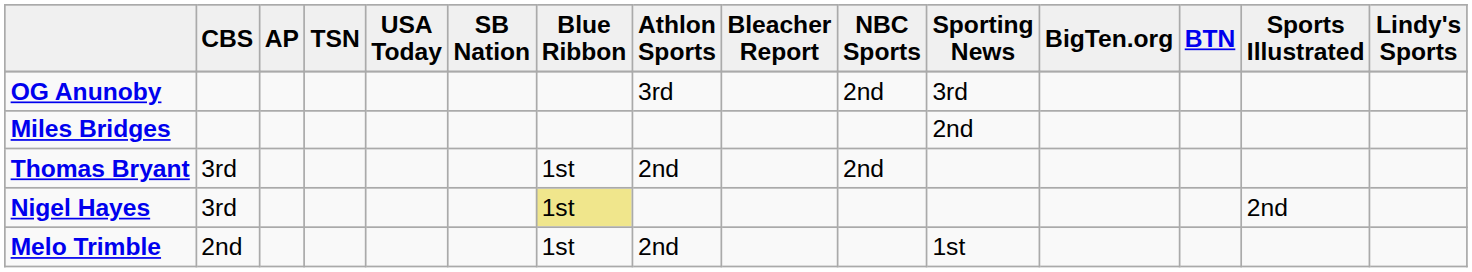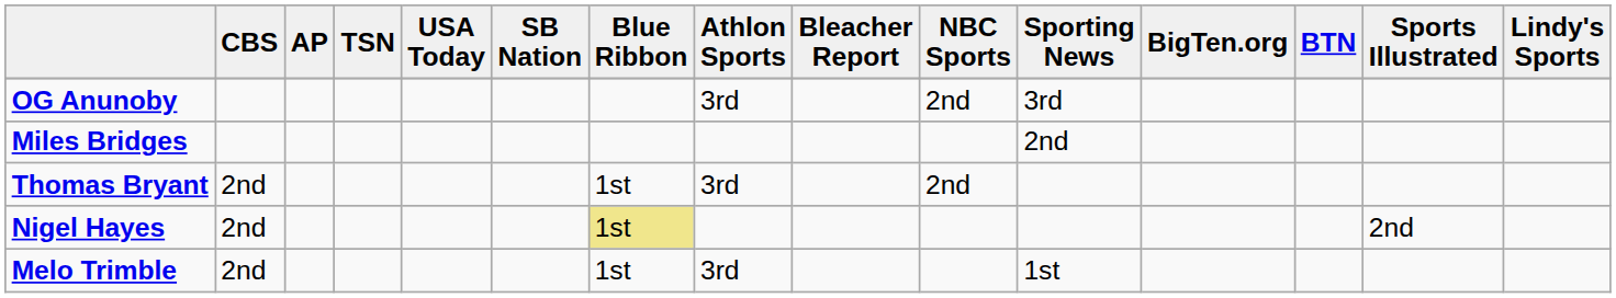Thomas Bryant | CBS: 3rd -> 2nd
Thomas Bryant | Athlon Sports: 2nd -> 3rd
Nigel Hayes | CBS: 3rd -> 2nd
Melo Trimble | Athlon Sports: 2nd -> 3rd
